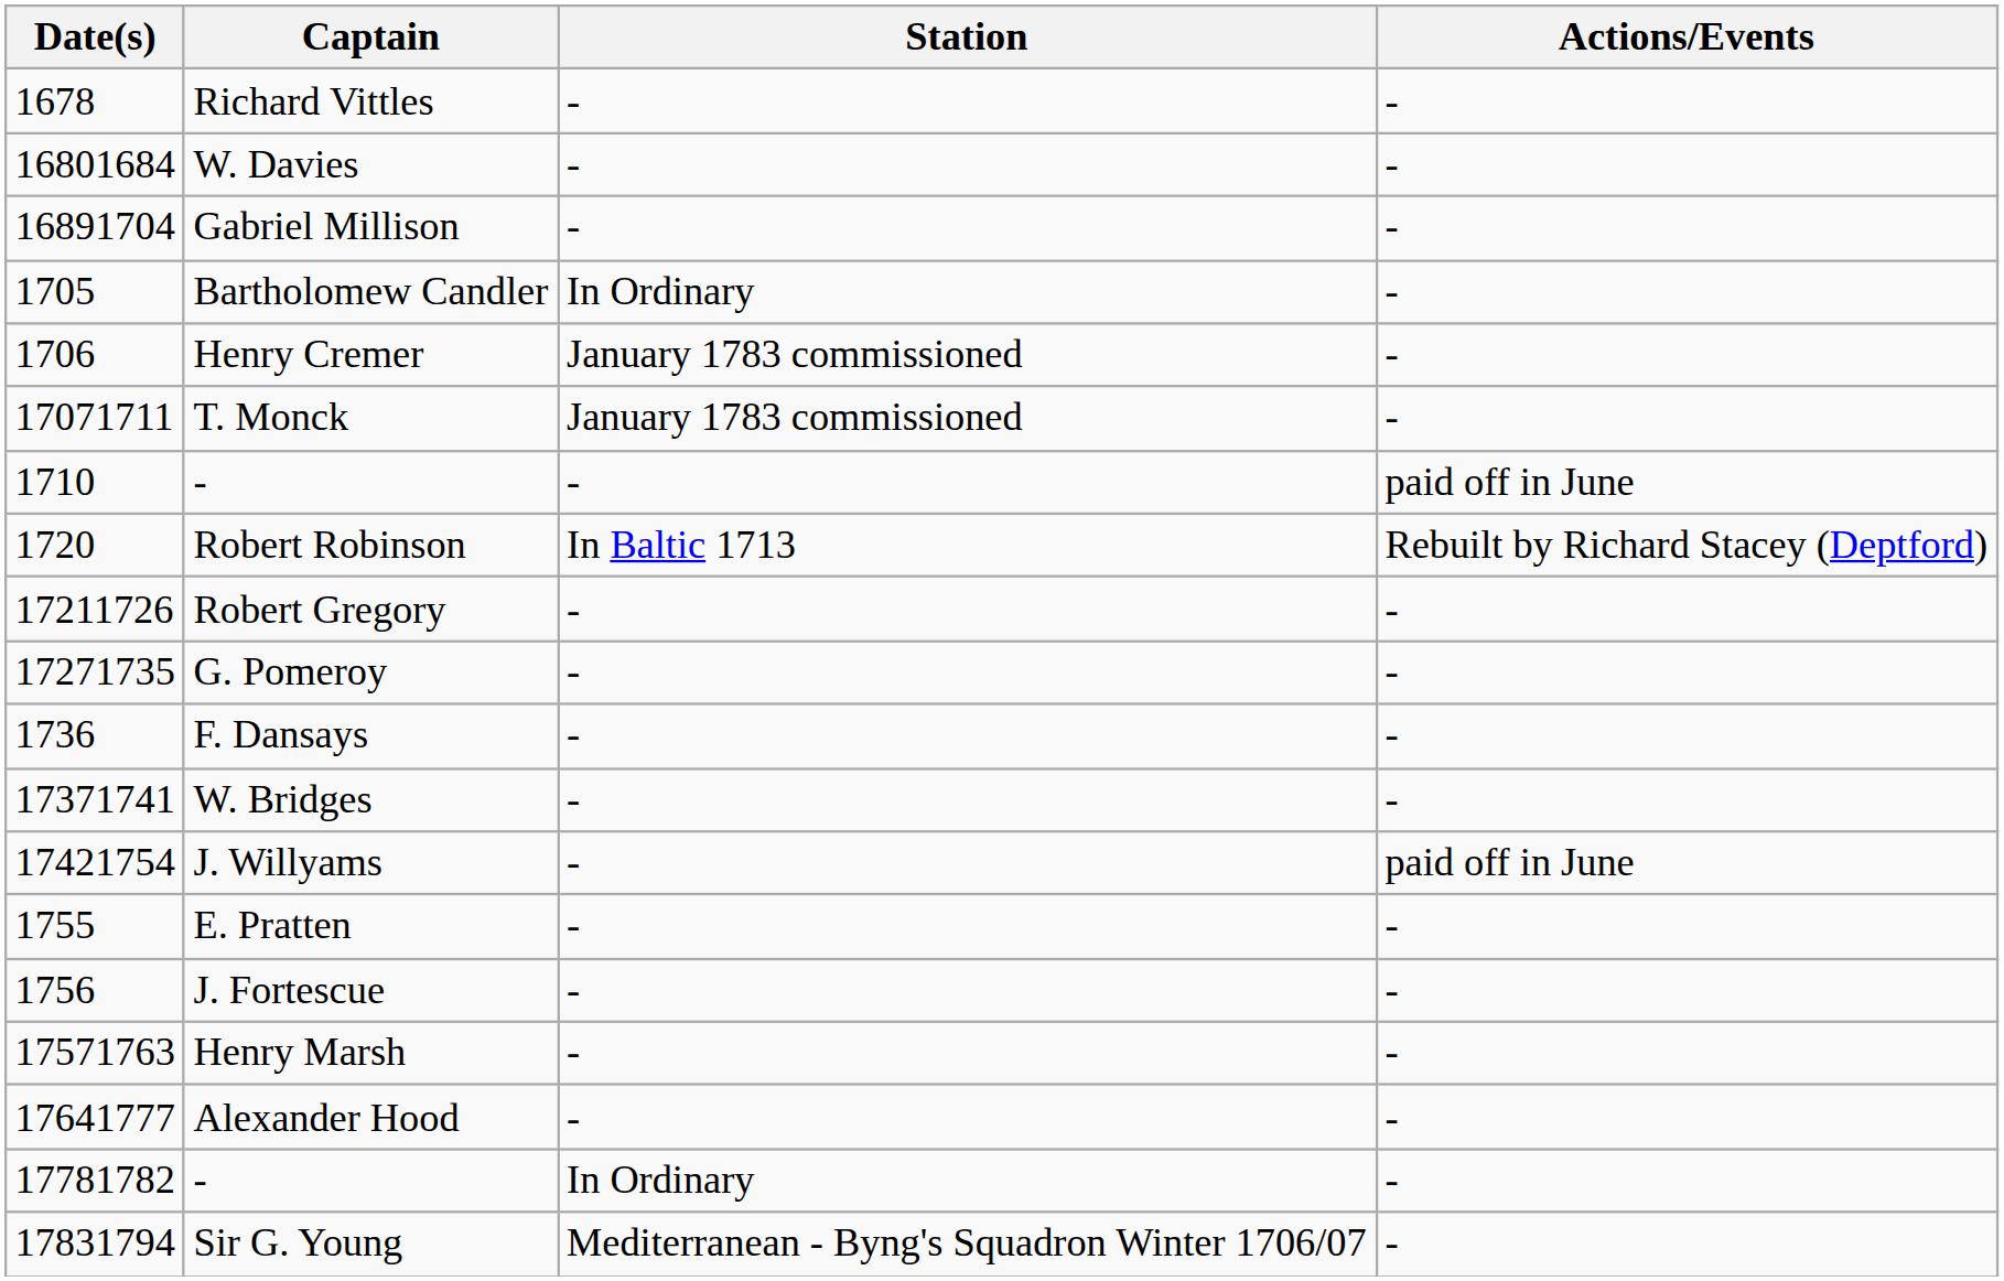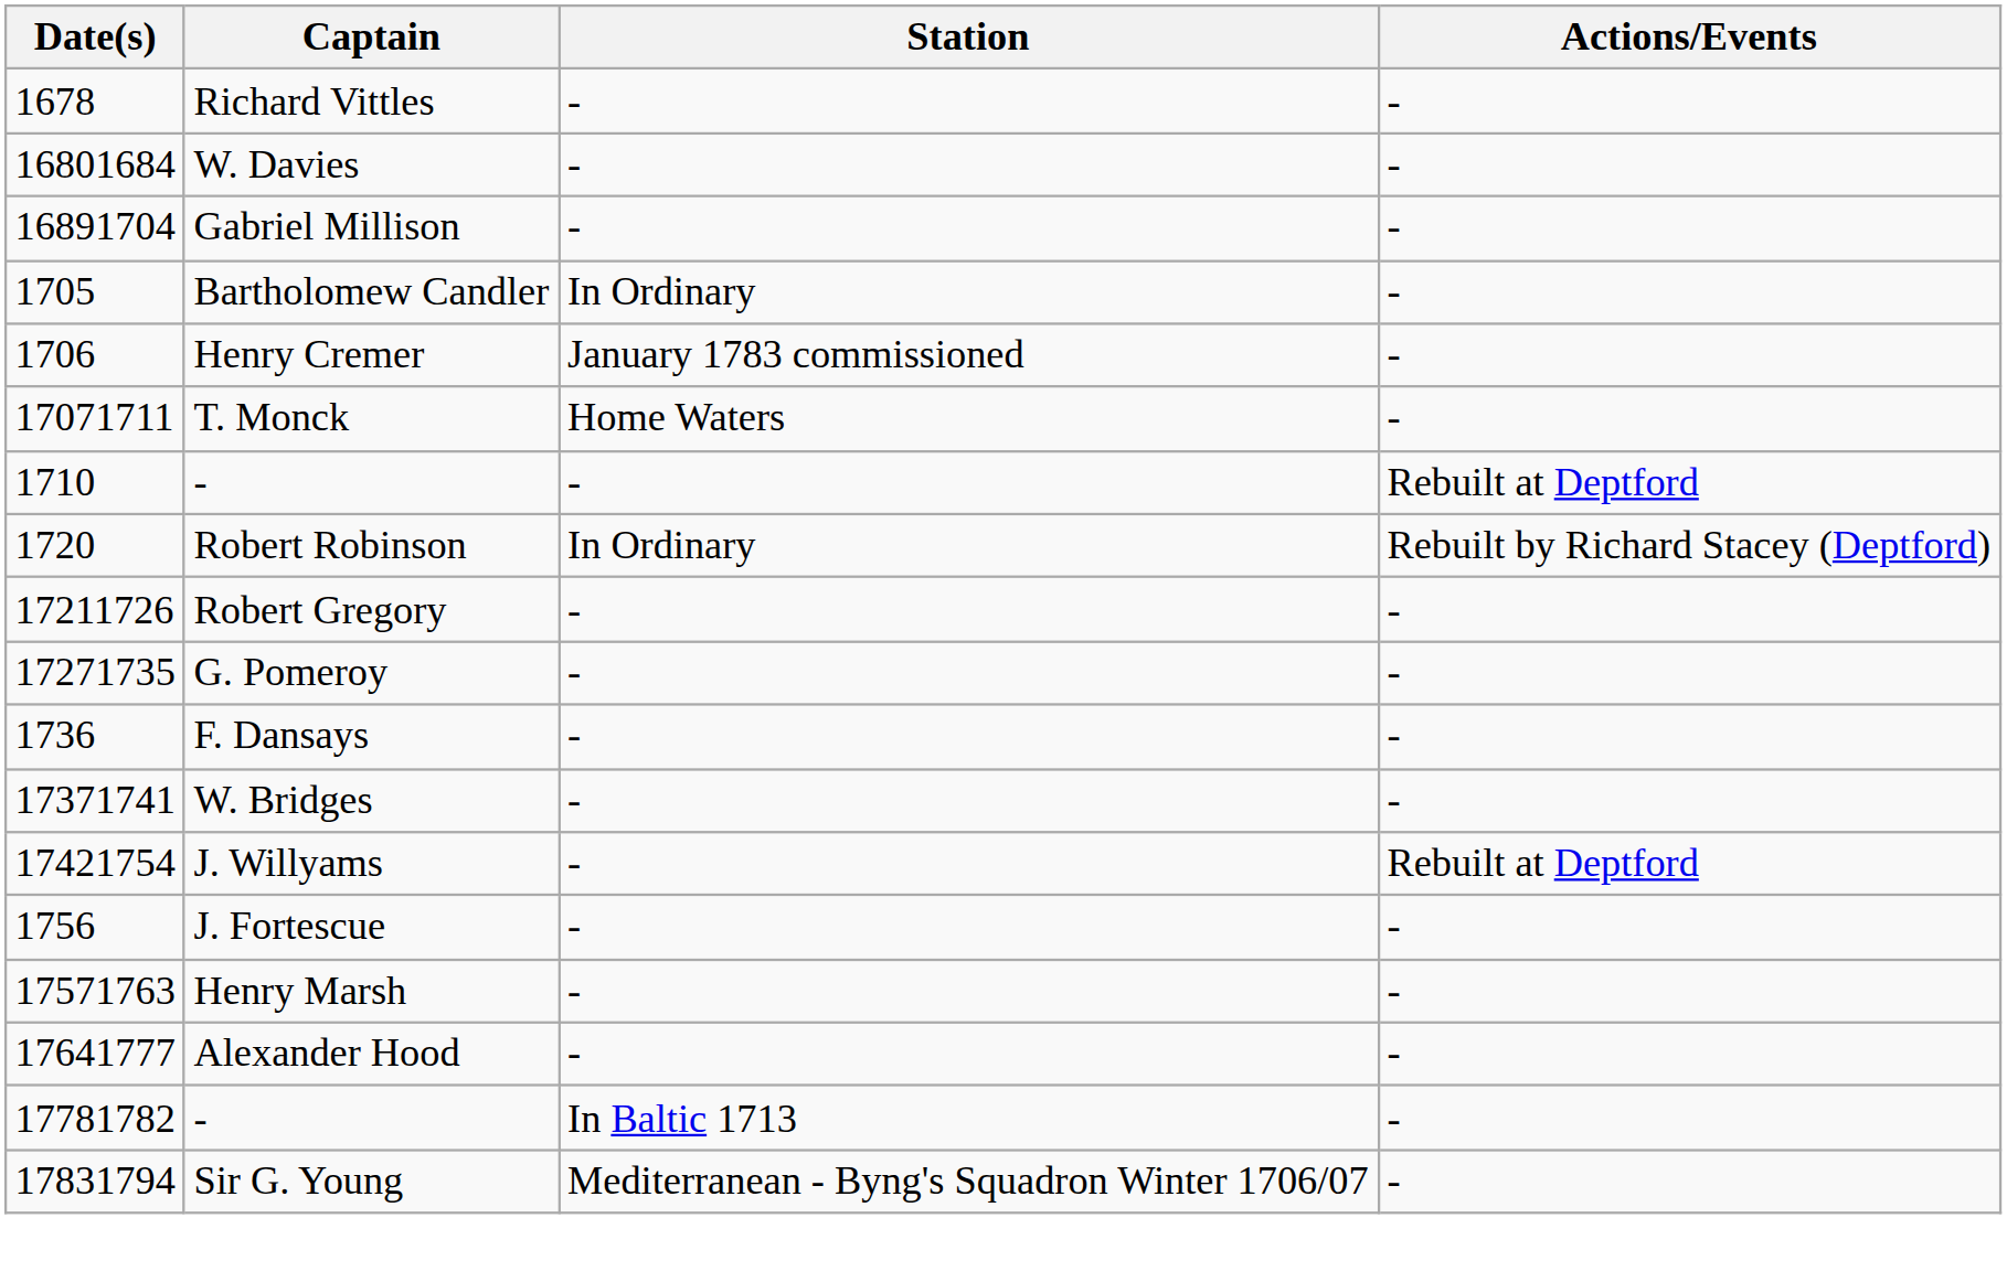T. Monck | Station: January 1783 commissioned -> Home Waters
1710 / - | Actions/Events: paid off in June -> Rebuilt at Deptford
Robert Robinson | Station: In Baltic 1713 -> In Ordinary
J. Willyams | Actions/Events: paid off in June -> Rebuilt at Deptford
- row: 1755 | E. Pratten | - | -
17781782 / - | Station: In Ordinary -> In Baltic 1713
